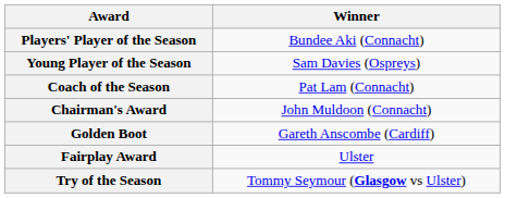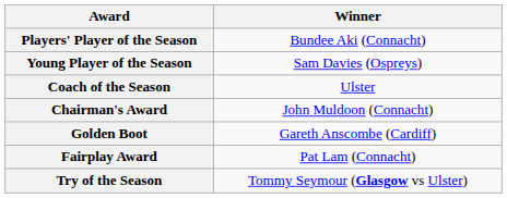Coach of the Season | Winner: Pat Lam (Connacht) -> Ulster
Fairplay Award | Winner: Ulster -> Pat Lam (Connacht)
